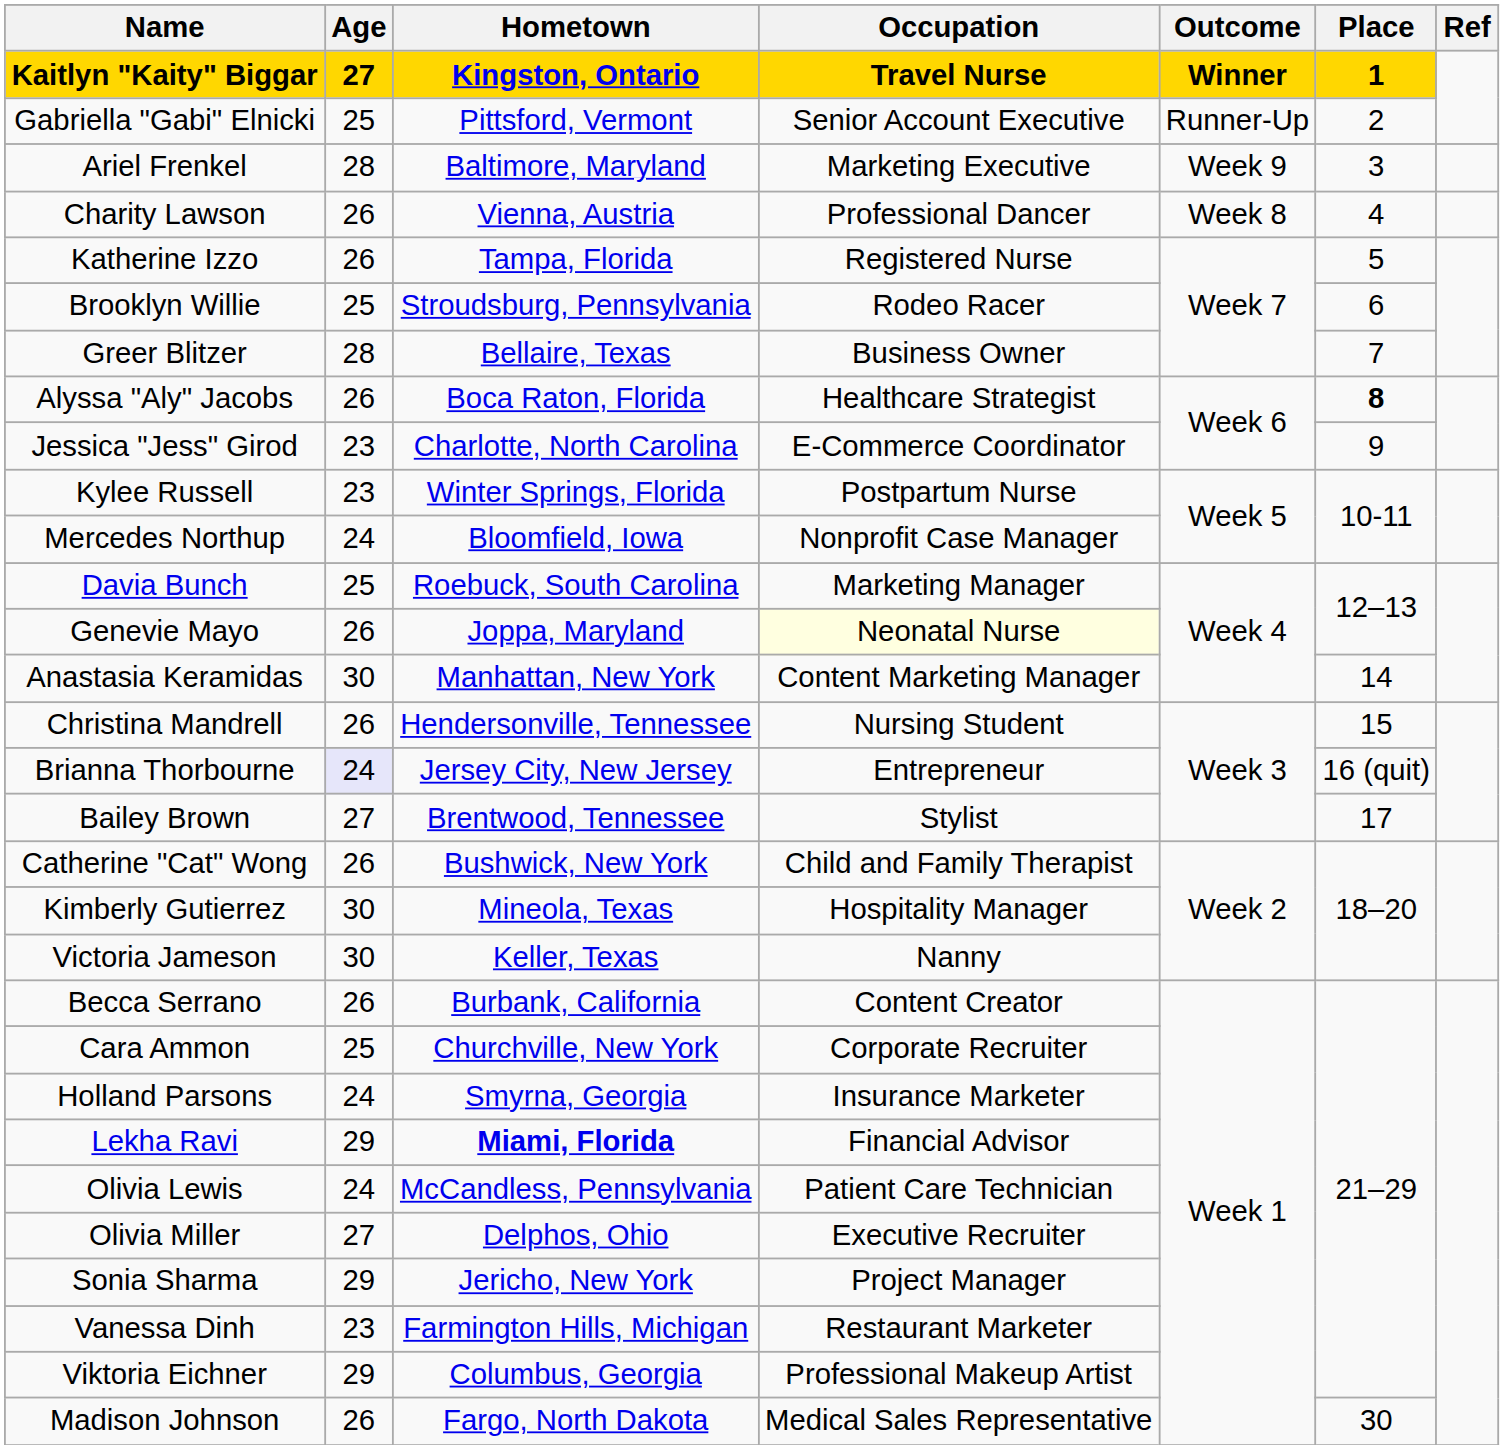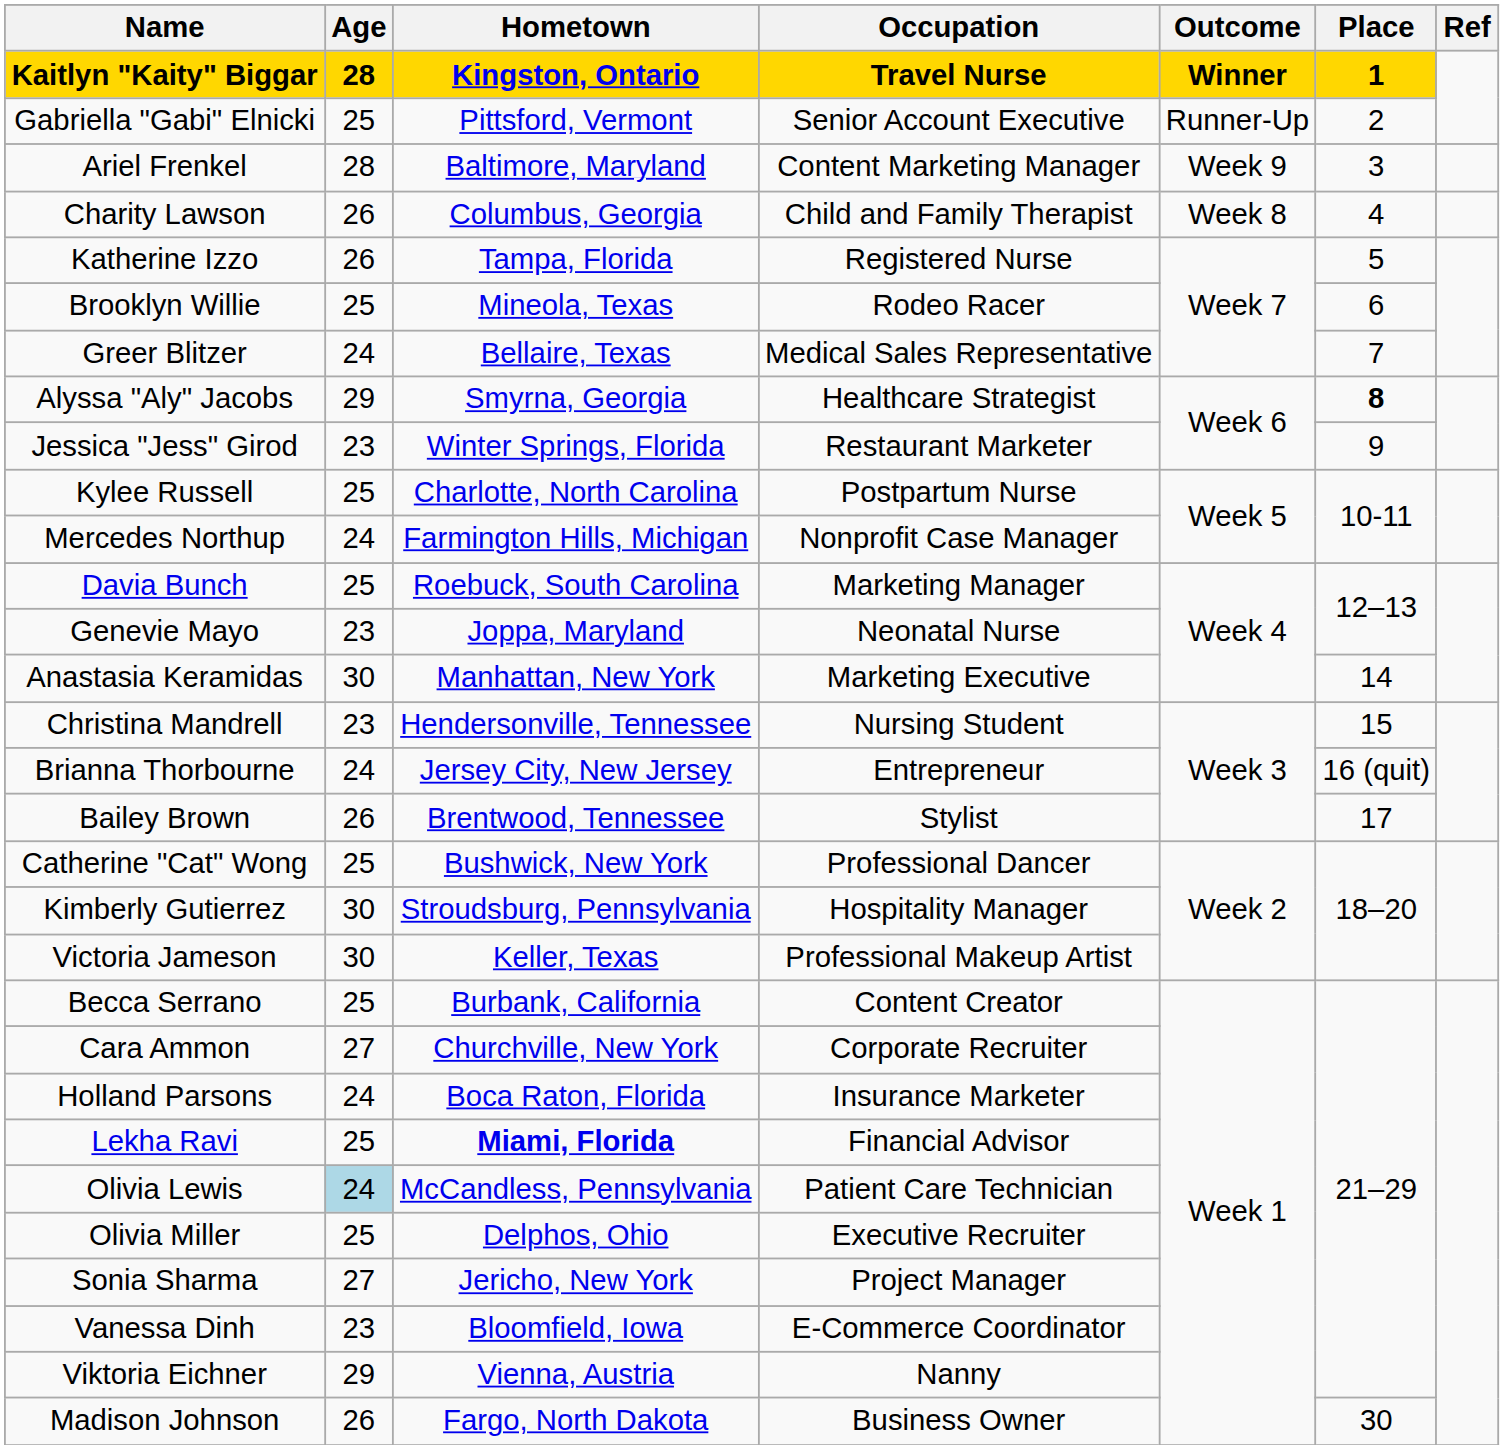Kaitlyn "Kaity" Biggar | Age: 27 -> 28
Ariel Frenkel | Occupation: Marketing Executive -> Content Marketing Manager
Charity Lawson | Hometown: Vienna, Austria -> Columbus, Georgia
Charity Lawson | Occupation: Professional Dancer -> Child and Family Therapist
Brooklyn Willie | Hometown: Stroudsburg, Pennsylvania -> Mineola, Texas
Greer Blitzer | Age: 28 -> 24
Greer Blitzer | Occupation: Business Owner -> Medical Sales Representative
Alyssa "Aly" Jacobs | Age: 26 -> 29
Alyssa "Aly" Jacobs | Hometown: Boca Raton, Florida -> Smyrna, Georgia
Jessica "Jess" Girod | Hometown: Charlotte, North Carolina -> Winter Springs, Florida
Jessica "Jess" Girod | Occupation: E-Commerce Coordinator -> Restaurant Marketer
Kylee Russell | Age: 23 -> 25
Kylee Russell | Hometown: Winter Springs, Florida -> Charlotte, North Carolina
Mercedes Northup | Hometown: Bloomfield, Iowa -> Farmington Hills, Michigan
Genevie Mayo | Age: 26 -> 23
Genevie Mayo | Occupation: lightyellow background -> no background
Anastasia Keramidas | Occupation: Content Marketing Manager -> Marketing Executive
Christina Mandrell | Age: 26 -> 23
Brianna Thorbourne | Age: lavender background -> no background
Bailey Brown | Age: 27 -> 26
Catherine "Cat" Wong | Age: 26 -> 25
Catherine "Cat" Wong | Occupation: Child and Family Therapist -> Professional Dancer
Kimberly Gutierrez | Hometown: Mineola, Texas -> Stroudsburg, Pennsylvania
Victoria Jameson | Occupation: Nanny -> Professional Makeup Artist
Becca Serrano | Age: 26 -> 25
Cara Ammon | Age: 25 -> 27
Holland Parsons | Hometown: Smyrna, Georgia -> Boca Raton, Florida
Lekha Ravi | Age: 29 -> 25
Olivia Lewis | Age: no background -> lightblue background
Olivia Miller | Age: 27 -> 25
Sonia Sharma | Age: 29 -> 27
Vanessa Dinh | Hometown: Farmington Hills, Michigan -> Bloomfield, Iowa
Vanessa Dinh | Occupation: Restaurant Marketer -> E-Commerce Coordinator
Viktoria Eichner | Hometown: Columbus, Georgia -> Vienna, Austria
Viktoria Eichner | Occupation: Professional Makeup Artist -> Nanny
Madison Johnson | Occupation: Medical Sales Representative -> Business Owner
